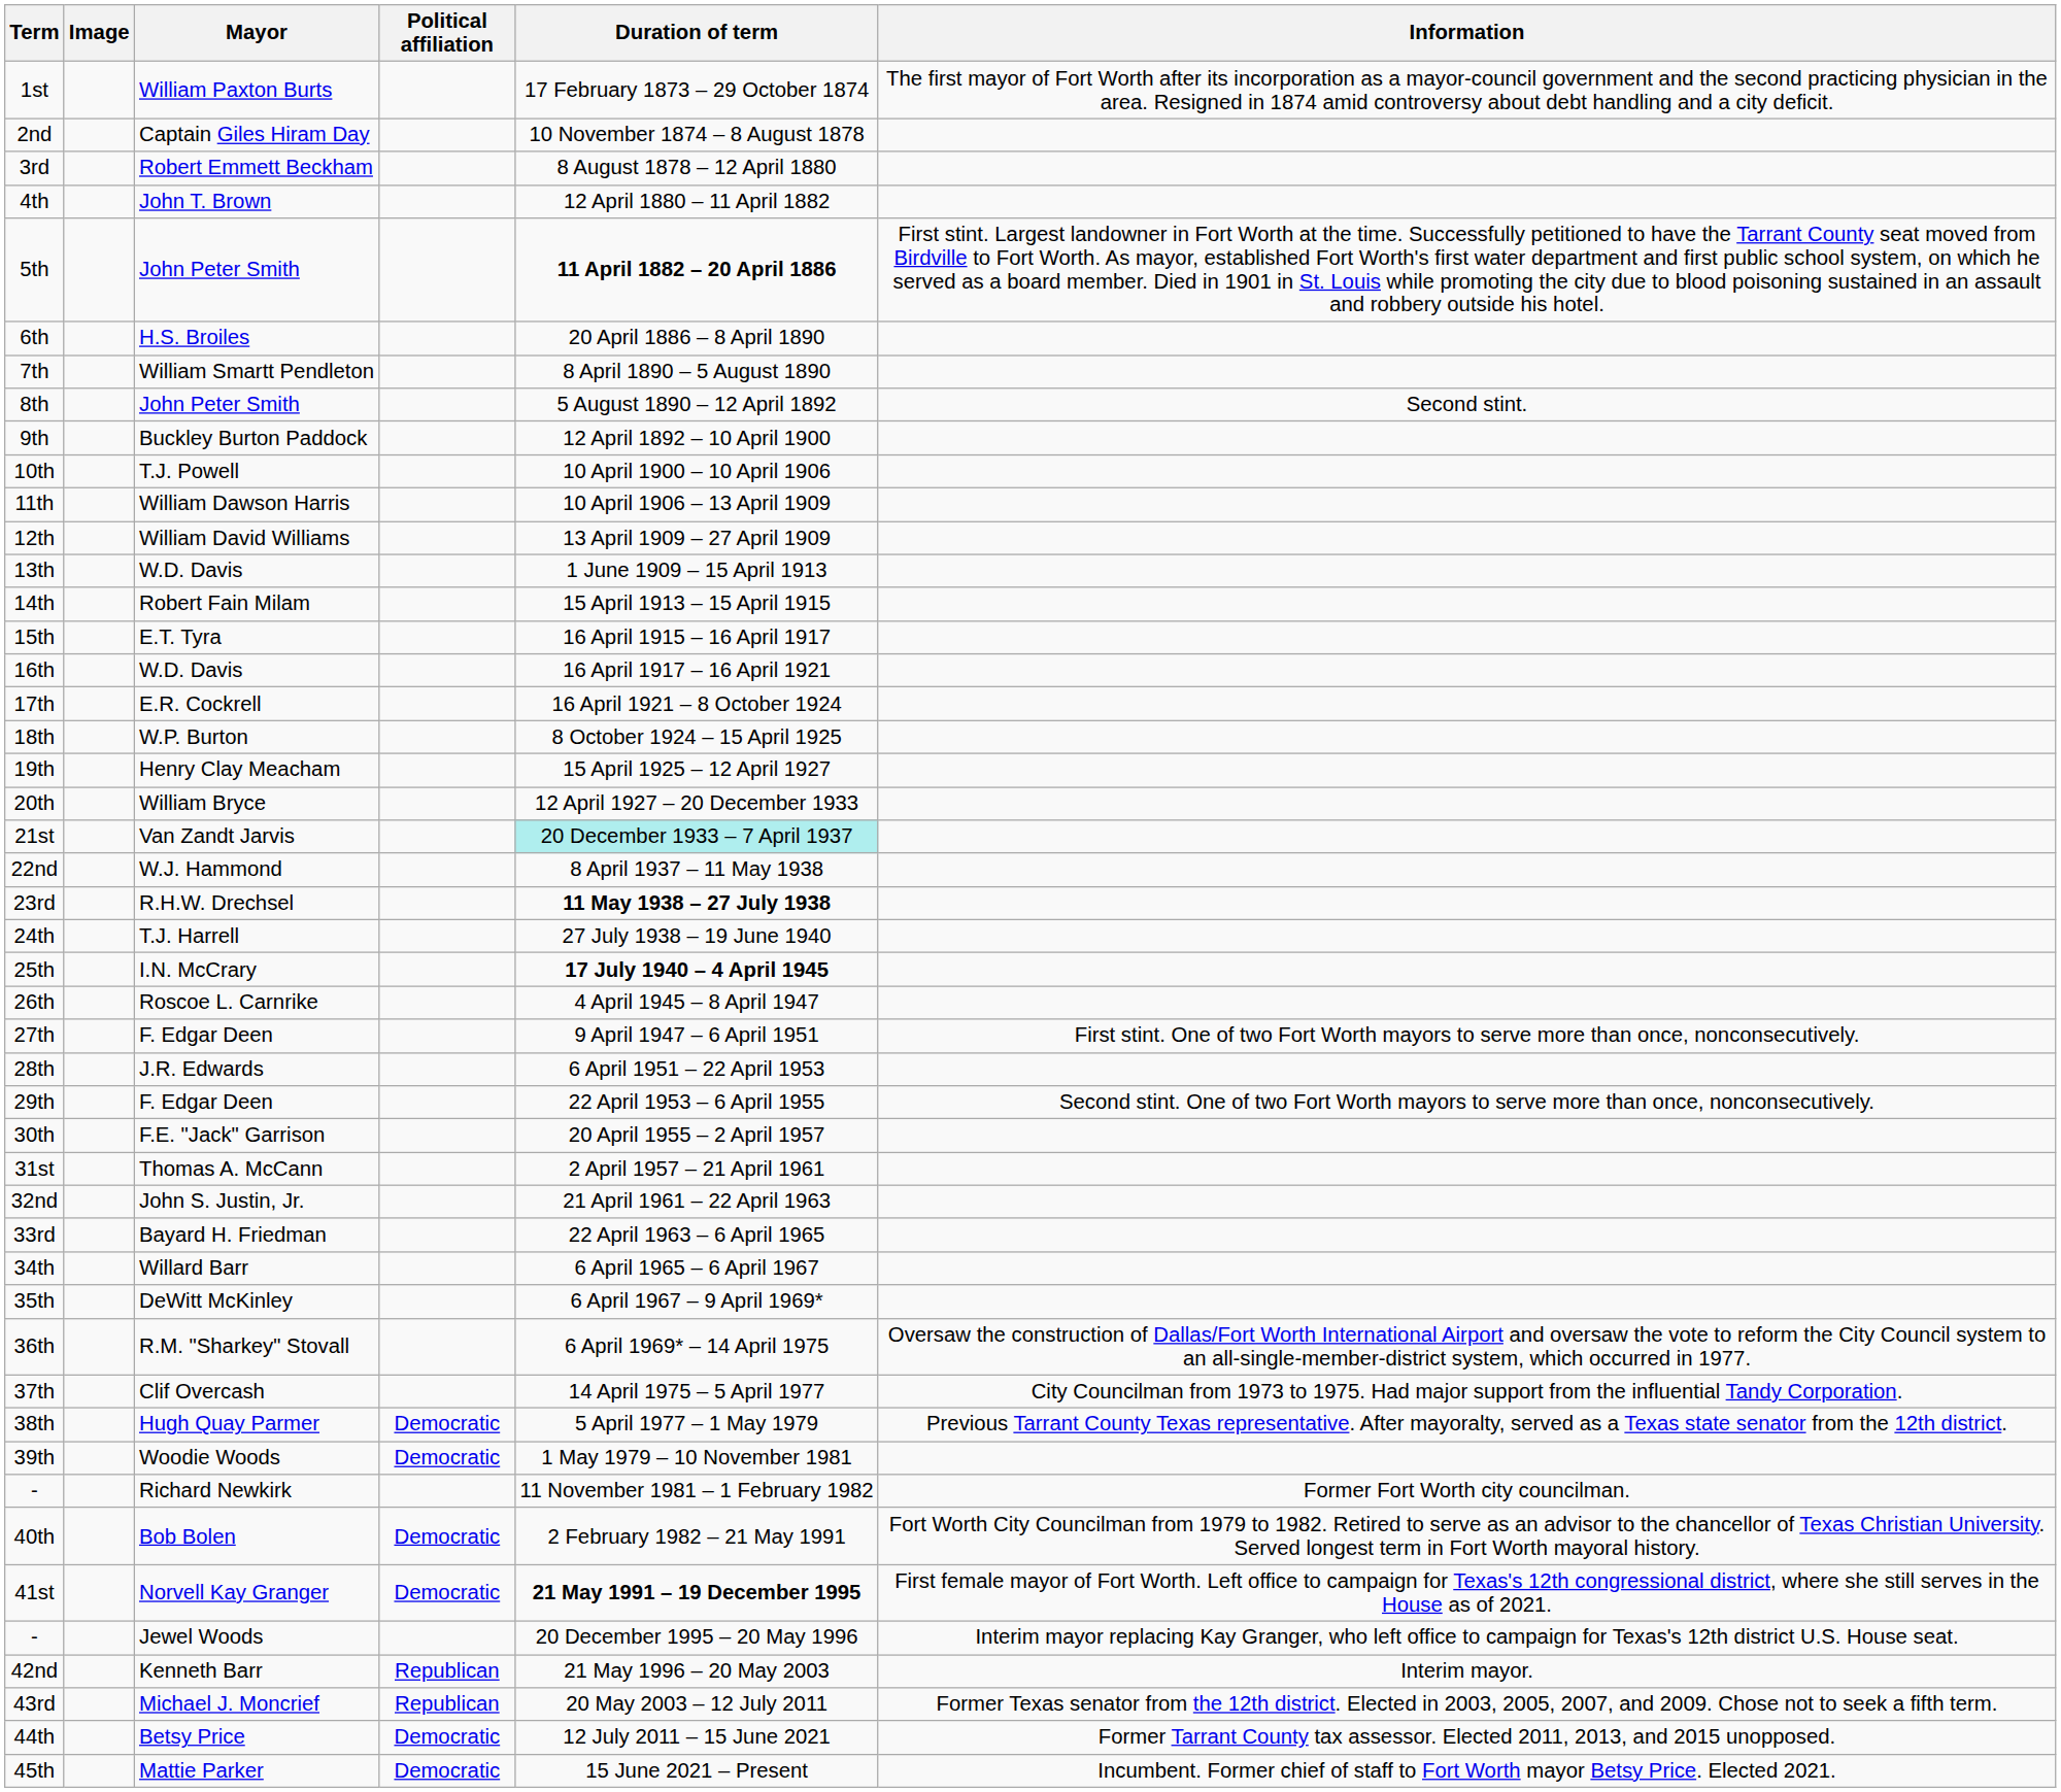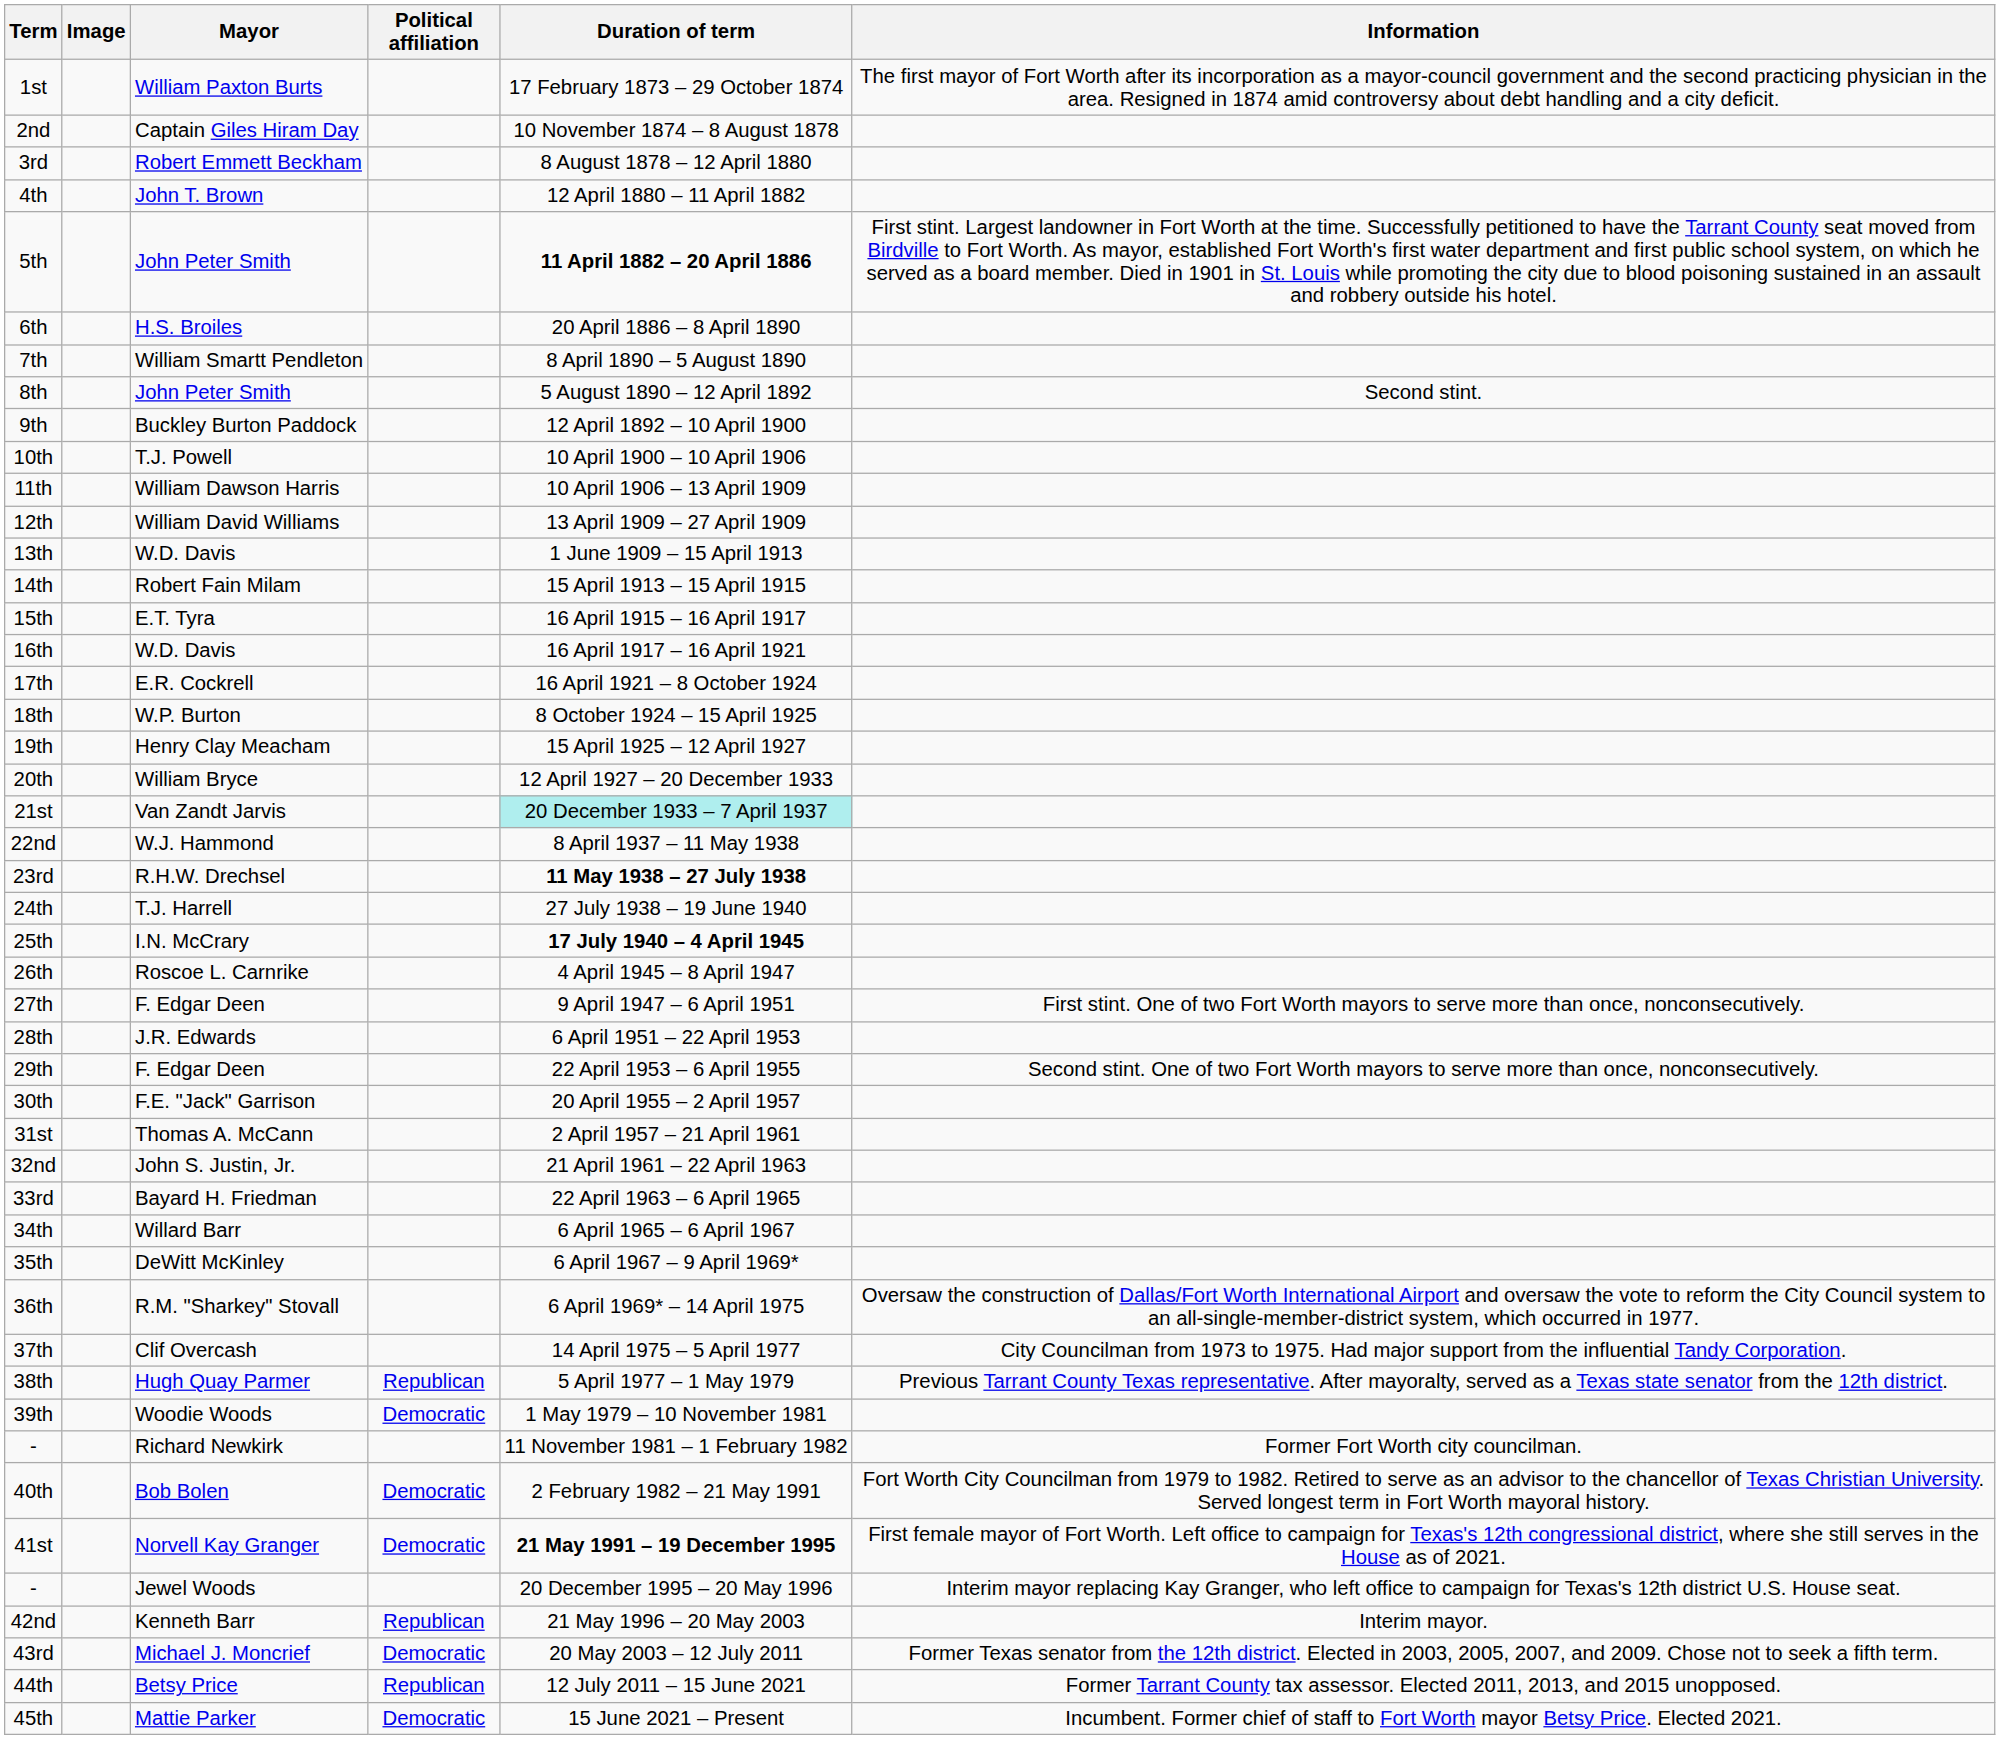38th | Political affiliation: Democratic -> Republican
43rd | Political affiliation: Republican -> Democratic
44th | Political affiliation: Democratic -> Republican
